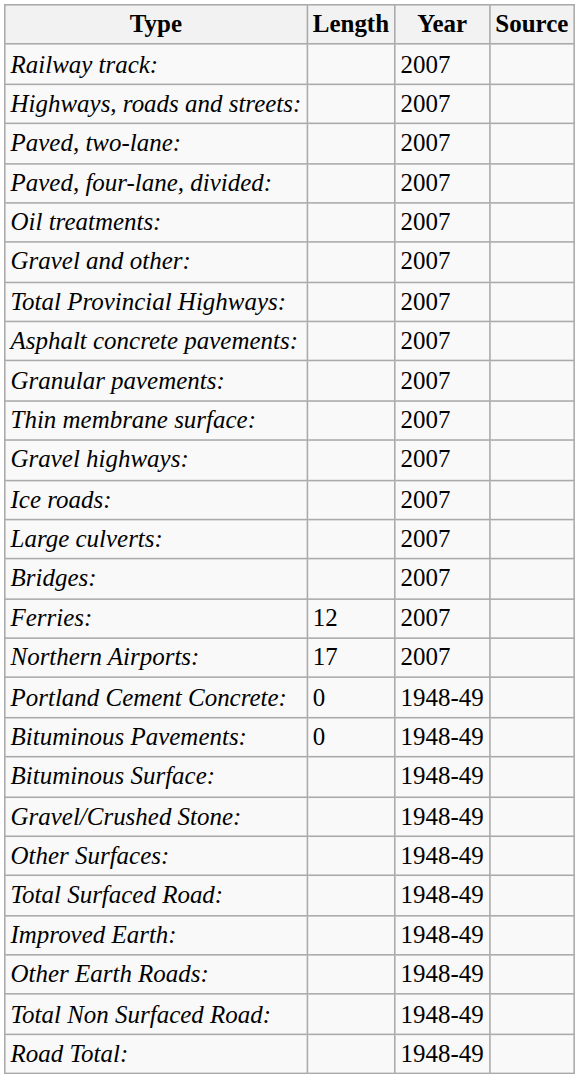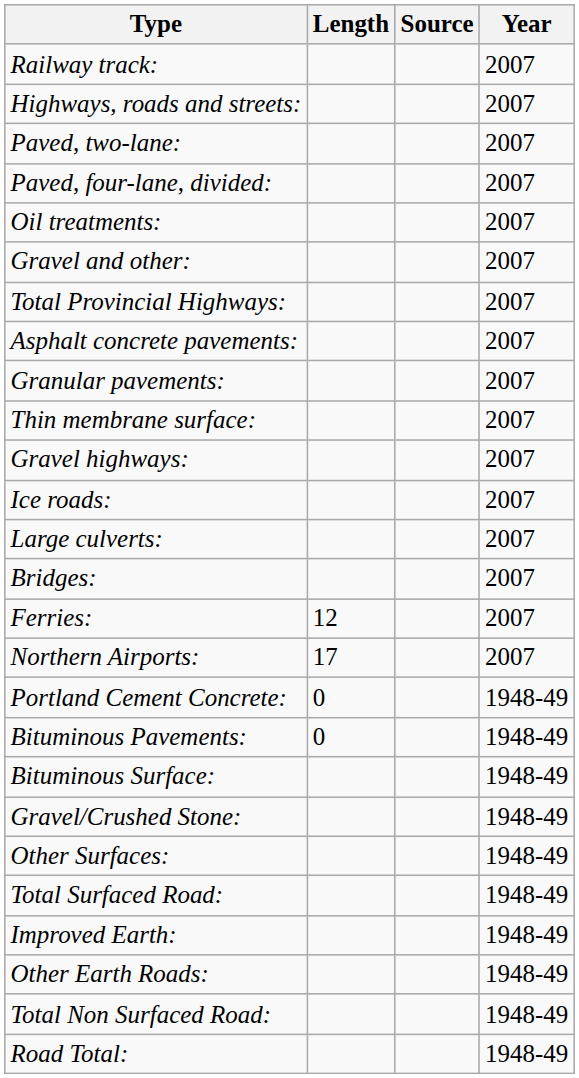columns swapped: Year <-> Source
